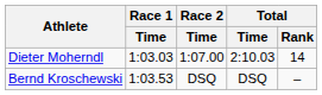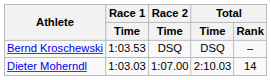rows swapped: Bernd Kroschewski <-> Dieter Moherndl
